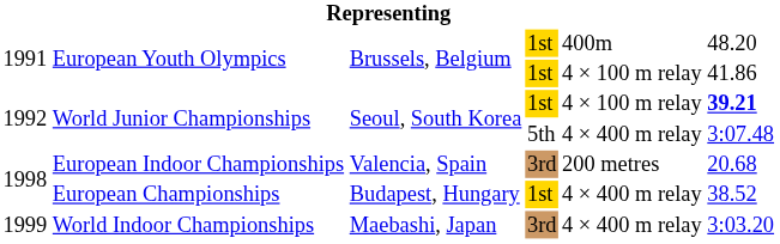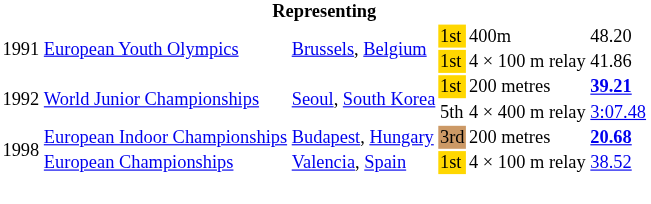World Junior Championships / 1st | column 5: 4 × 100 m relay -> 200 metres
European Indoor Championships | column 3: Valencia, Spain -> Budapest, Hungary
European Indoor Championships | column 6: normal -> bold
European Championships | column 3: Budapest, Hungary -> Valencia, Spain
European Championships | column 5: 4 × 400 m relay -> 4 × 100 m relay
- row: 1999 | World Indoor Championships | Maebashi, Japan | 3rd | 4 × 400 m relay | 3:03.20
